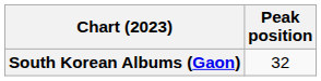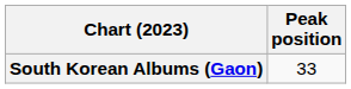South Korean Albums (Gaon) | Peak position: 32 -> 33
